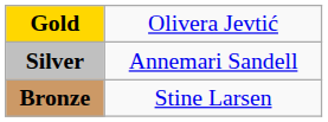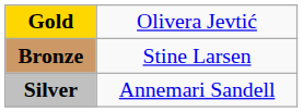rows swapped: Silver <-> Bronze
